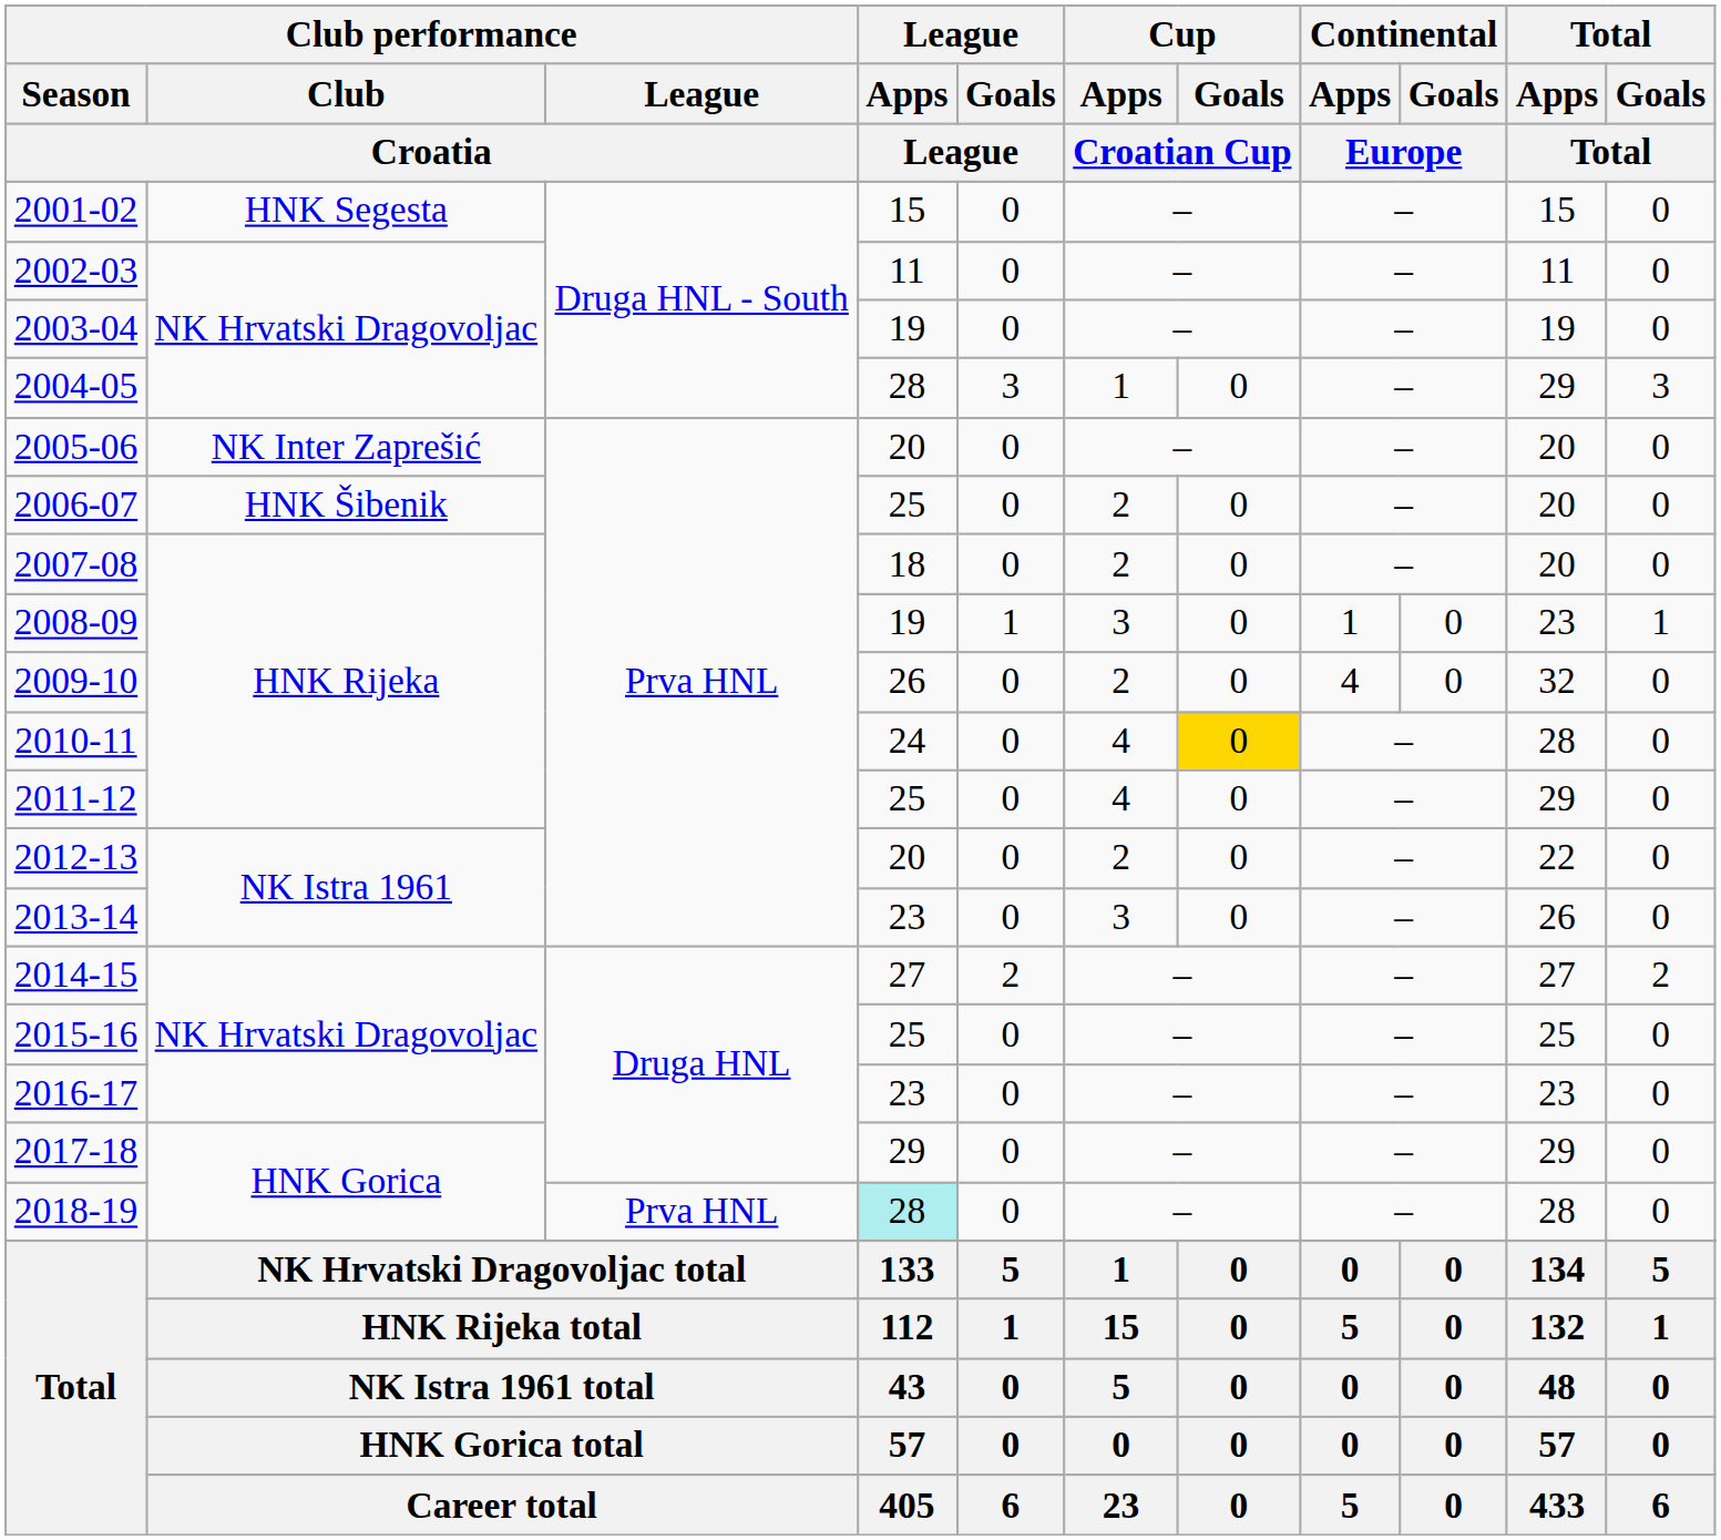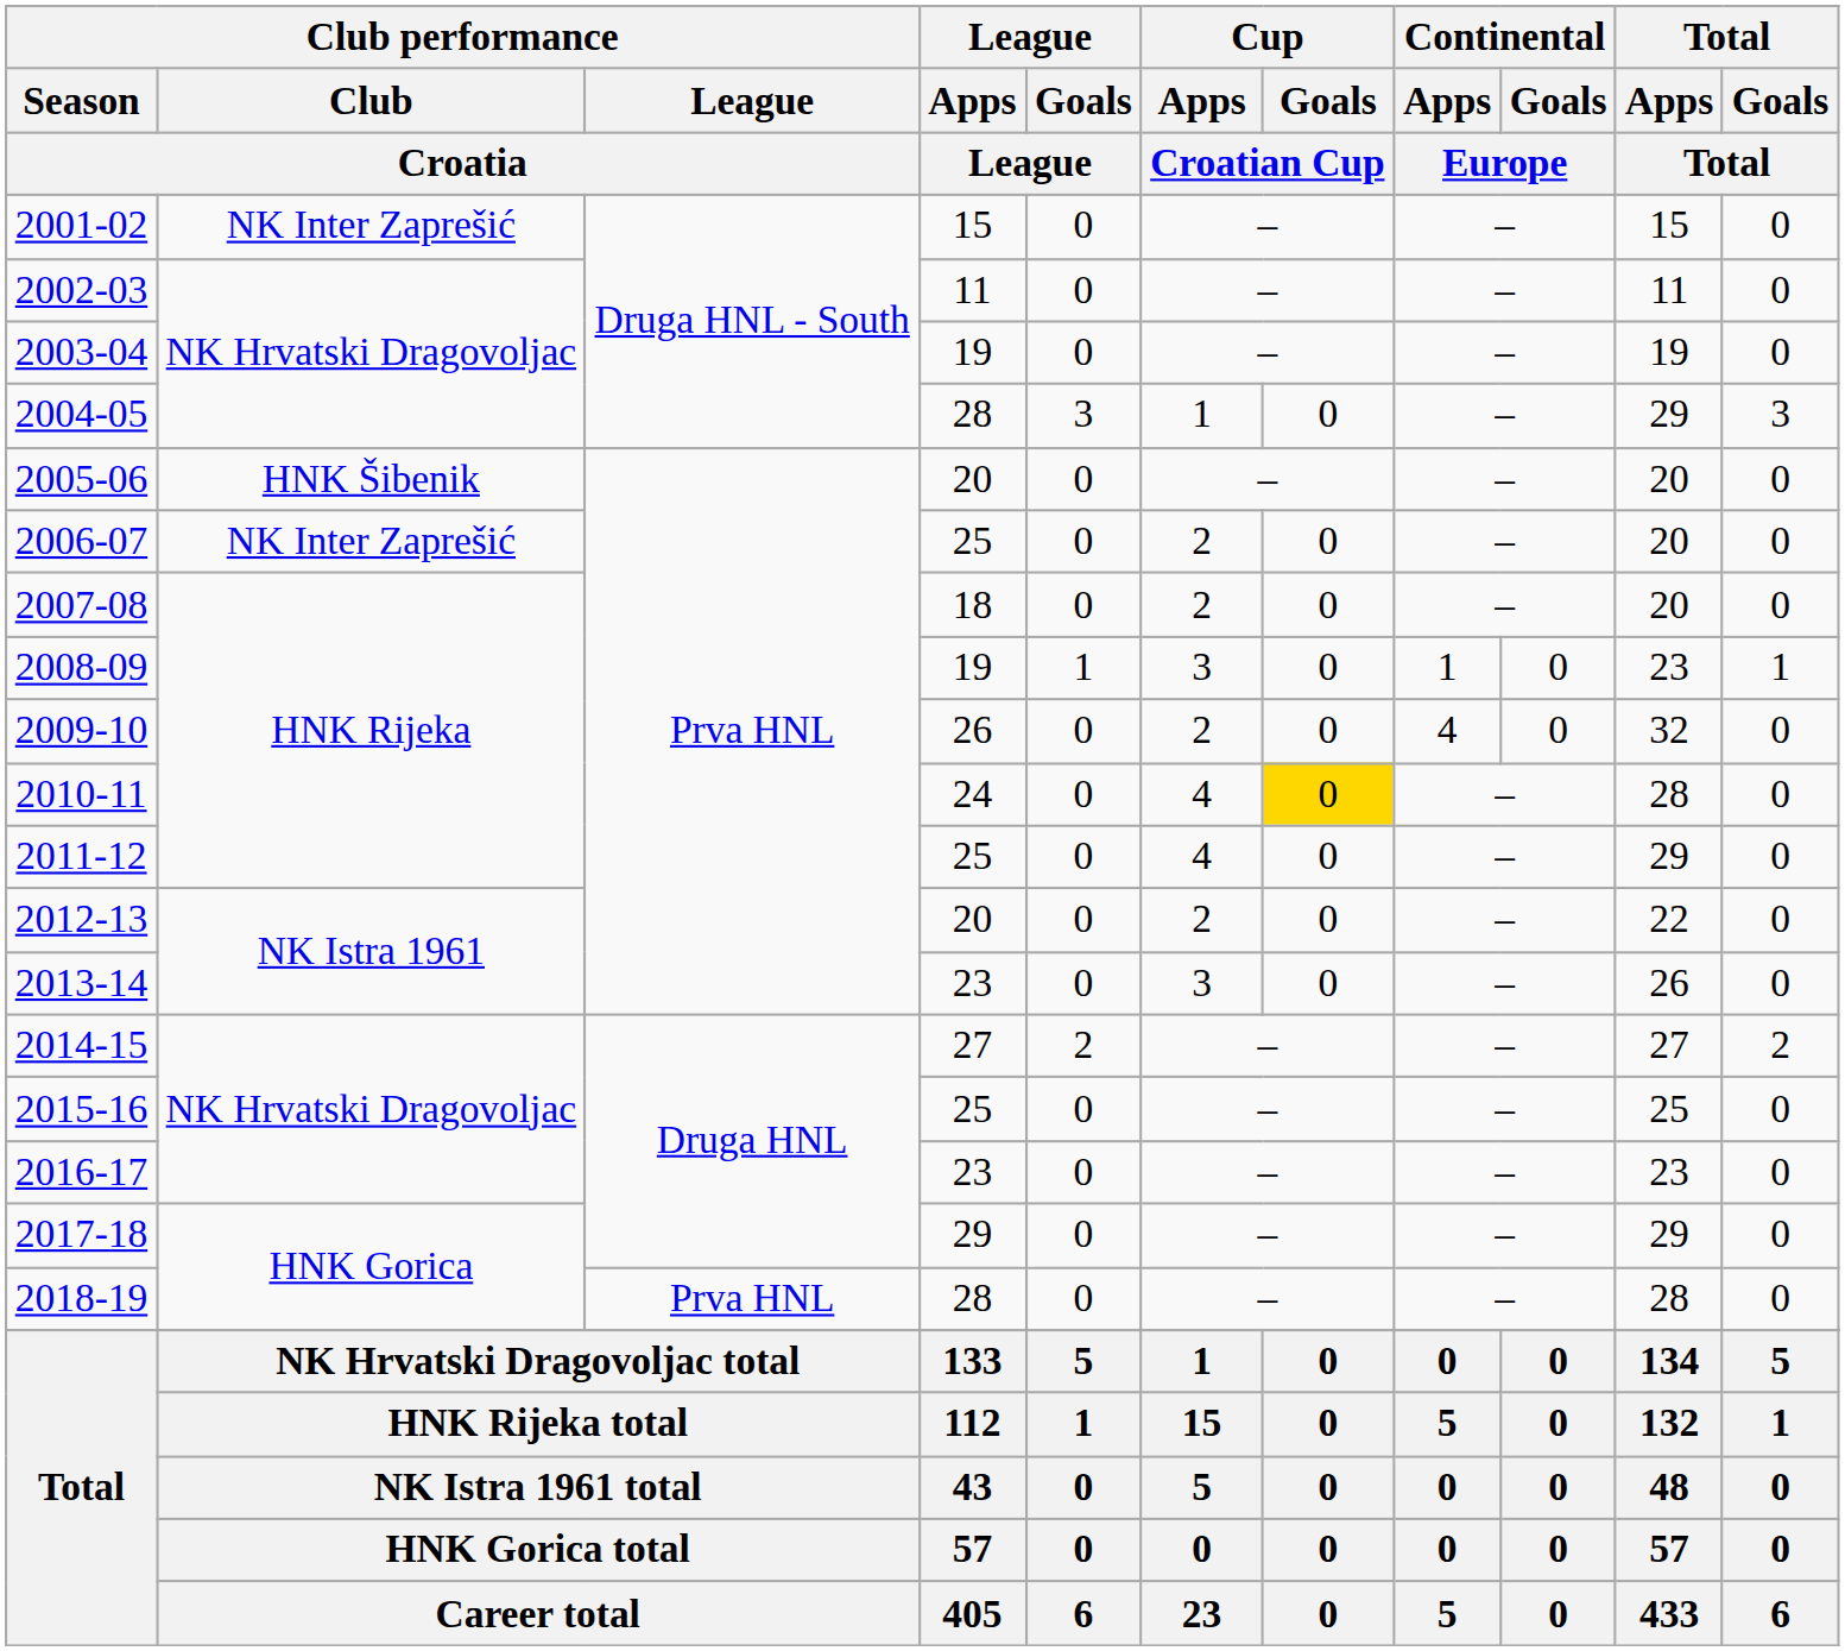2001-02 | Club performance / Club / Croatia: HNK Segesta -> NK Inter Zaprešić
2005-06 | Club performance / Club / Croatia: NK Inter Zaprešić -> HNK Šibenik
2006-07 | Club performance / Club / Croatia: HNK Šibenik -> NK Inter Zaprešić
2018-19 | League / Apps / League: paleturquoise background -> no background
